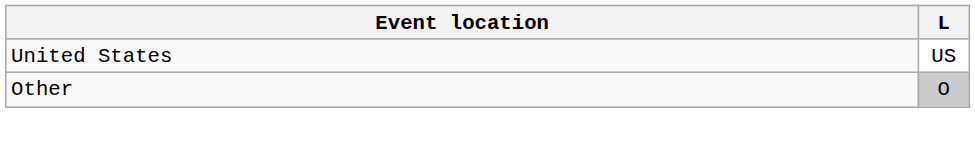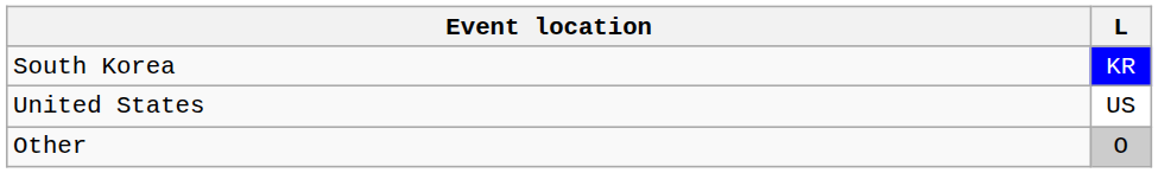+ row: South Korea | KR
